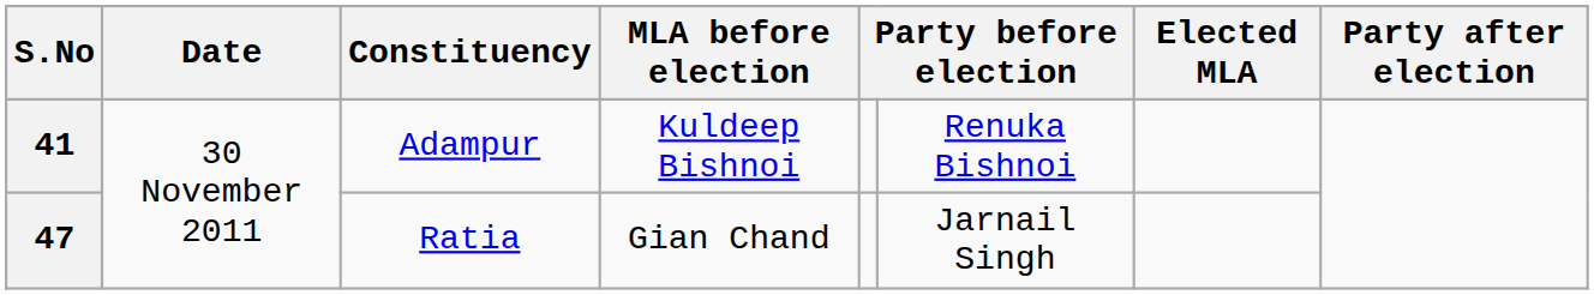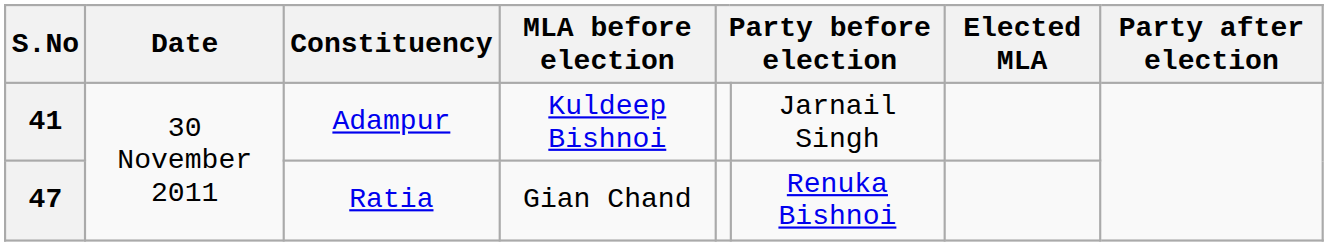41 | column 6: Renuka Bishnoi -> Jarnail Singh
47 | column 6: Jarnail Singh -> Renuka Bishnoi
